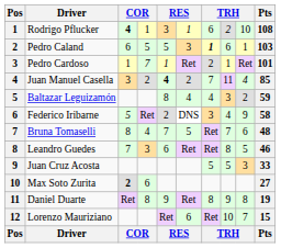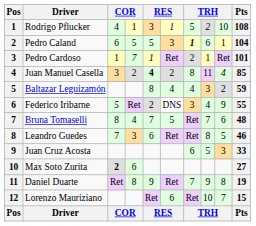Rodrigo Pflucker | column 3: bold -> normal
Rodrigo Pflucker | column 7: 6 -> 5
Pedro Caland | Pts: 103 -> 104
Juan Manuel Casella | column 7: 7 -> 8
Federico Iribarne | Pts: 58 -> 55
Juan Cruz Acosta | column 7: 5 -> 6
Daniel Duarte | column 7: 8 -> 7
